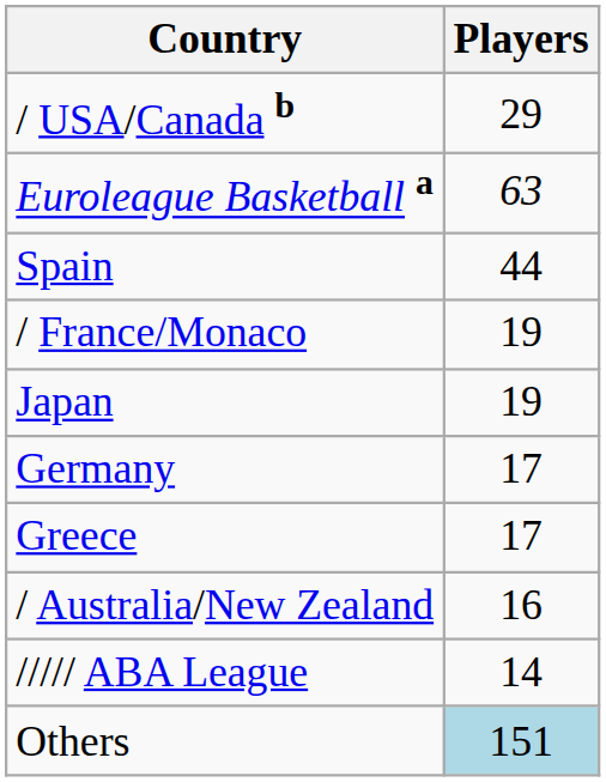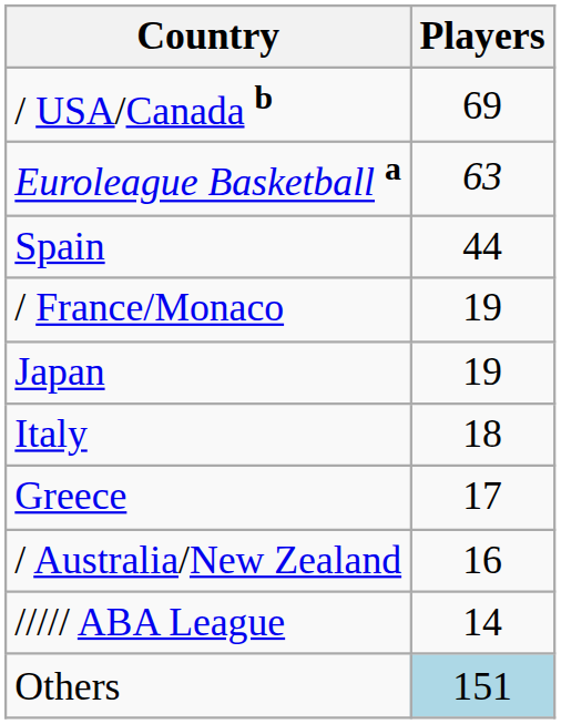/ USA/Canada b | Players: 29 -> 69
+ row: Italy | 18
- row: Germany | 17
